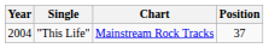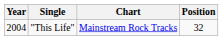"This Life" | Position: 37 -> 32
